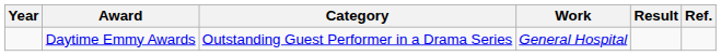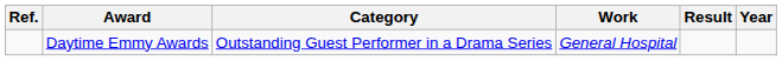columns swapped: Year <-> Ref.
